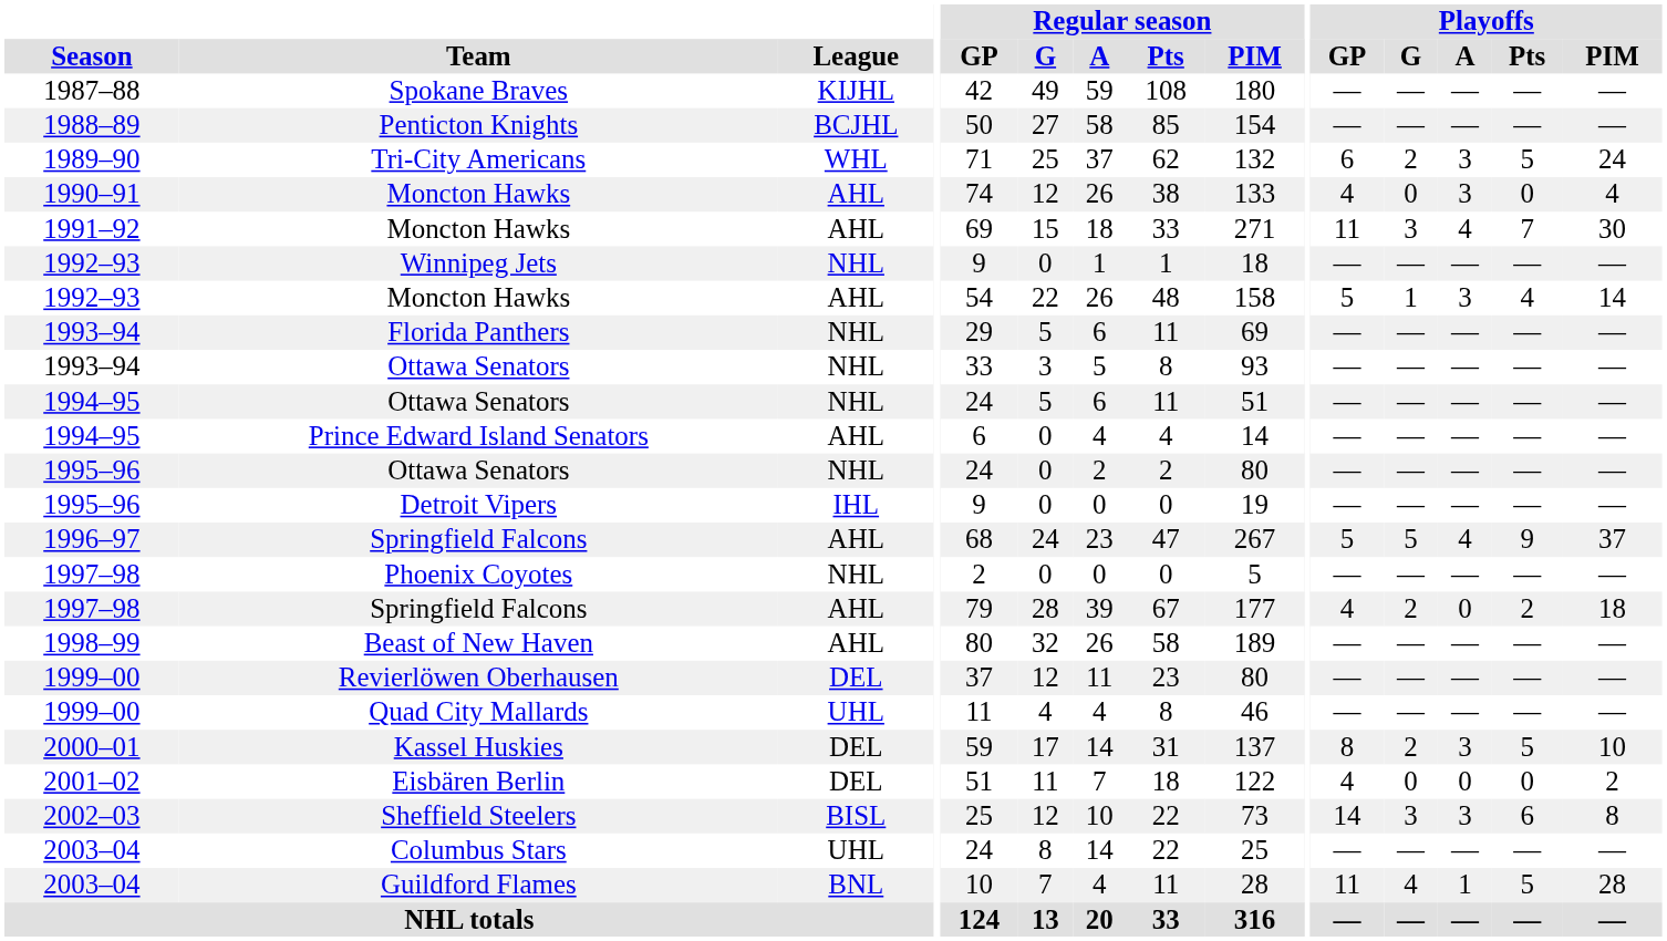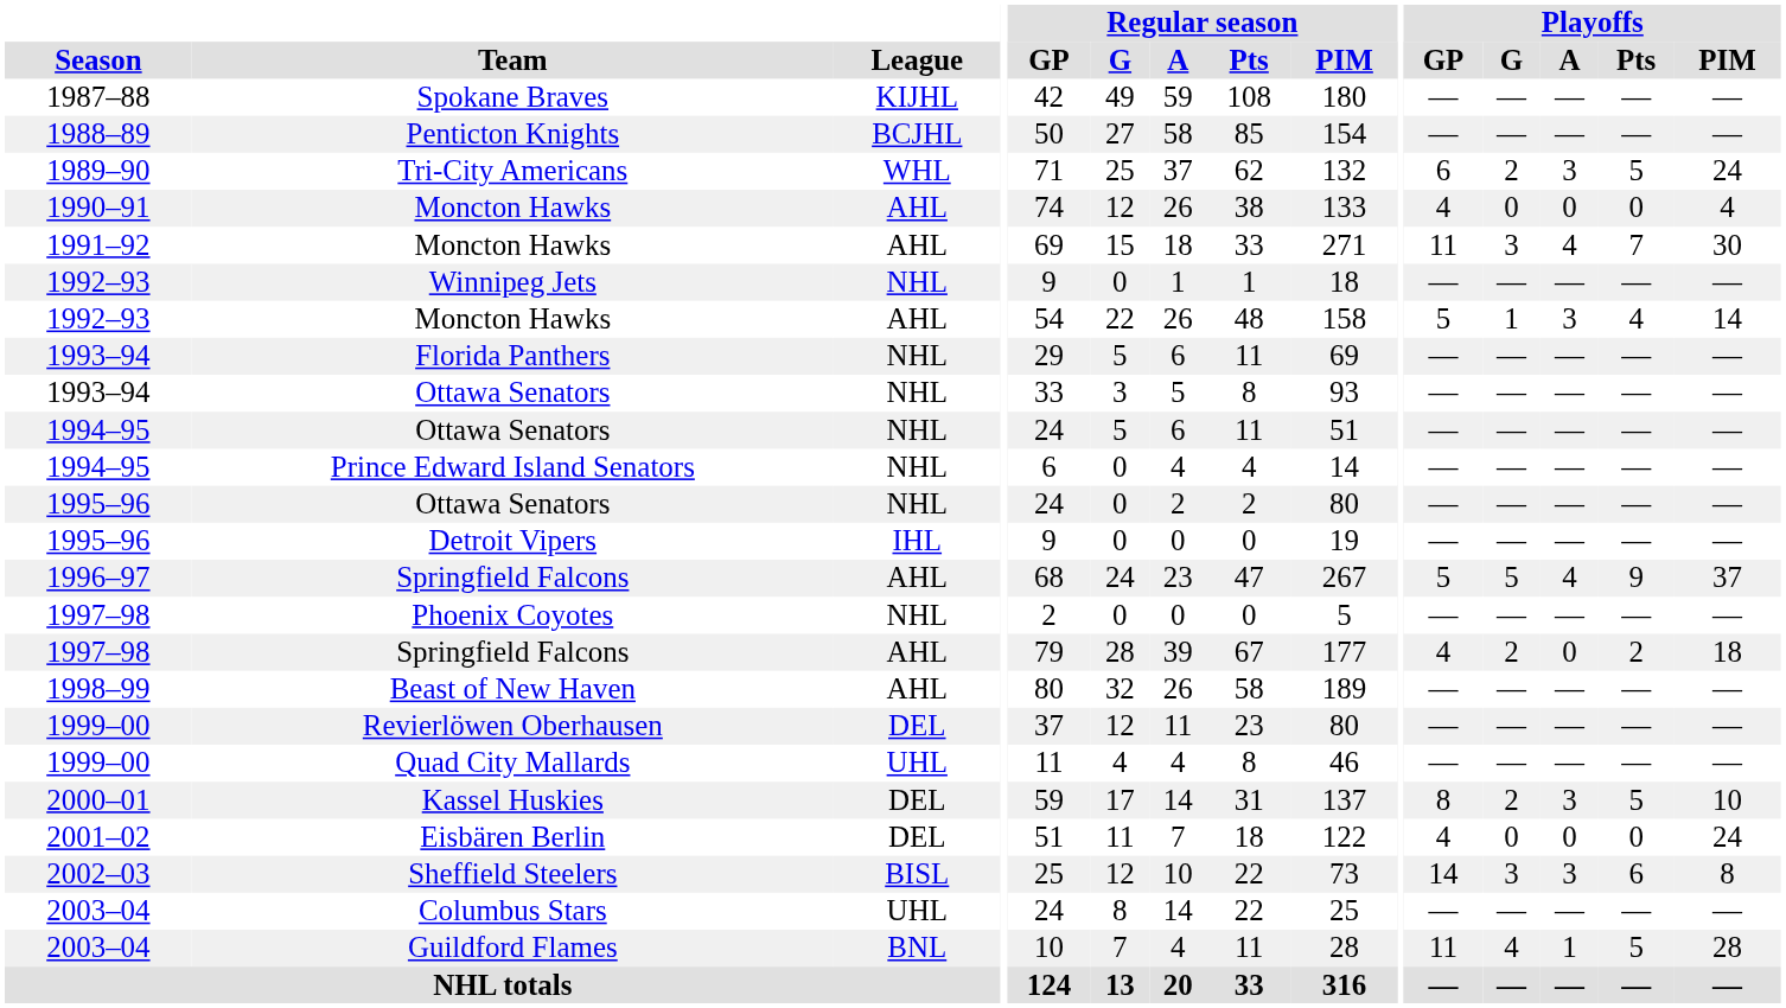1990–91 / Moncton Hawks | Playoffs / A: 3 -> 0
Prince Edward Island Senators | League: AHL -> NHL
Eisbären Berlin | Playoffs / PIM: 2 -> 24
